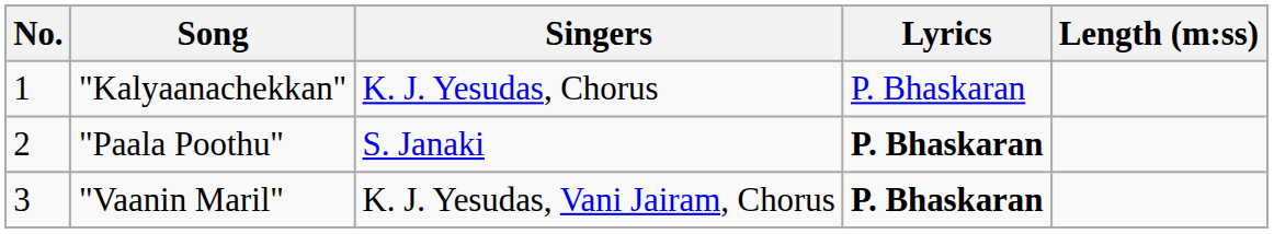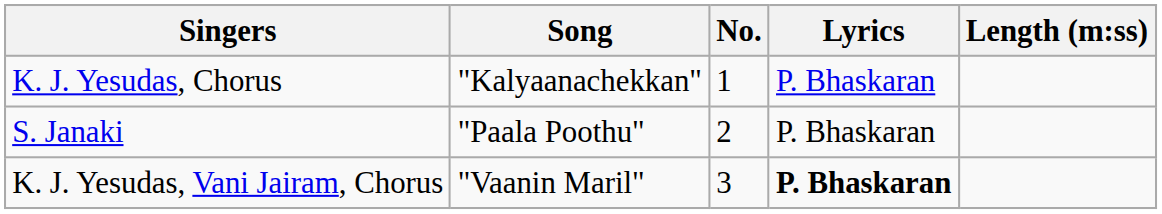columns swapped: No. <-> Singers
"Paala Poothu" | Lyrics: bold -> normal
